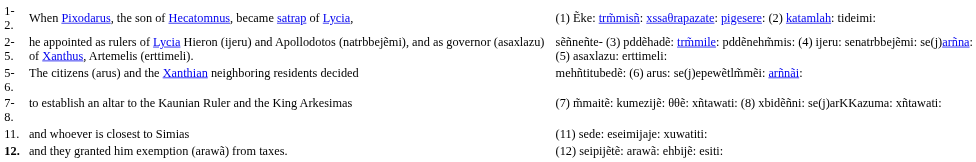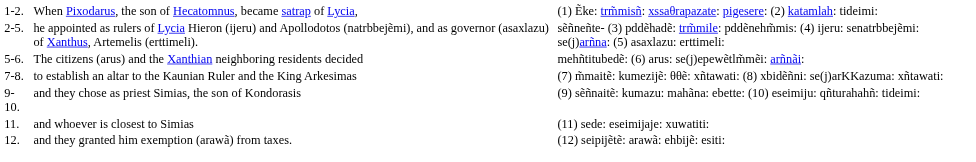+ row: 9-10. | and they chose as priest Simias, the son of Kondorasis | (9) sẽñnaitẽ: kumazu: mahãna: ebette: (10) eseimiju: qñturahahñ: tideimi:
and they granted him exemption (arawã) from taxes. | column 1: bold -> normal
